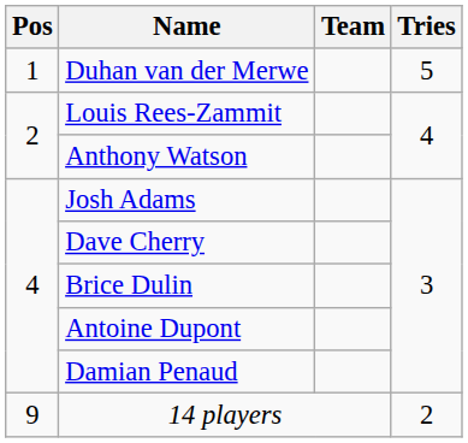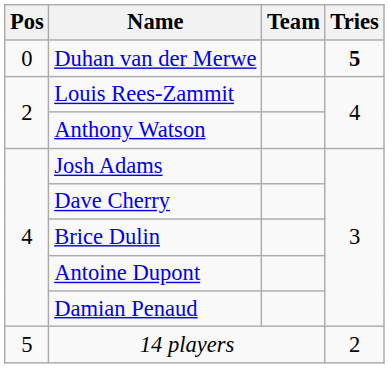Duhan van der Merwe | Pos: 1 -> 0
Duhan van der Merwe | Tries: normal -> bold
14 players | Pos: 9 -> 5
